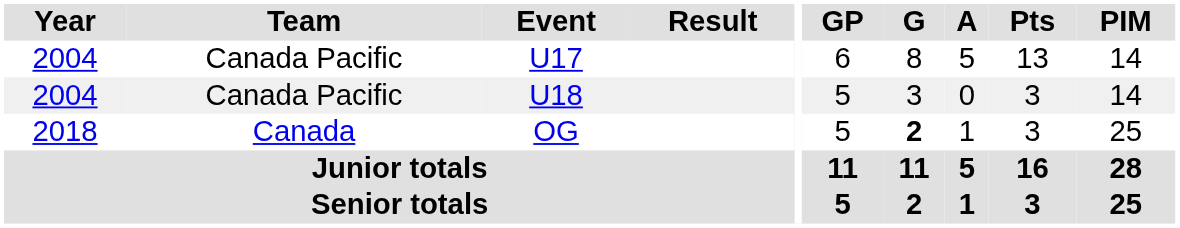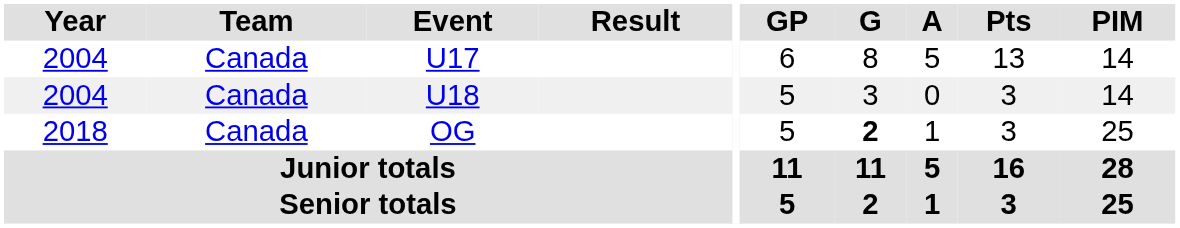U17 | Team: Canada Pacific -> Canada
U18 | Team: Canada Pacific -> Canada
